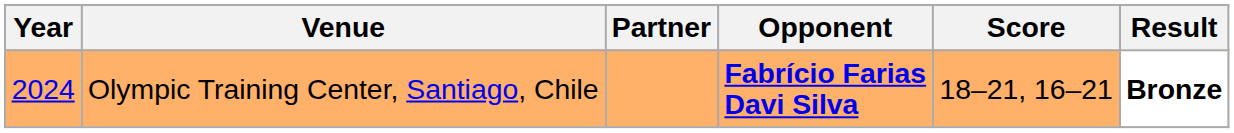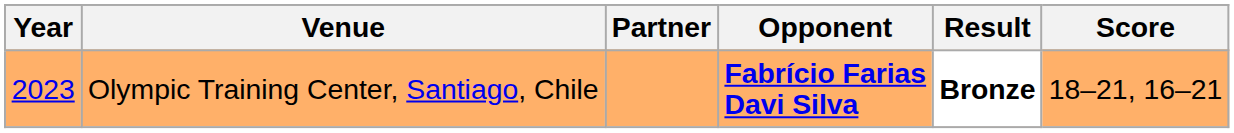columns swapped: Score <-> Result
Olympic Training Center, Santiago, Chile | Year: 2024 -> 2023
